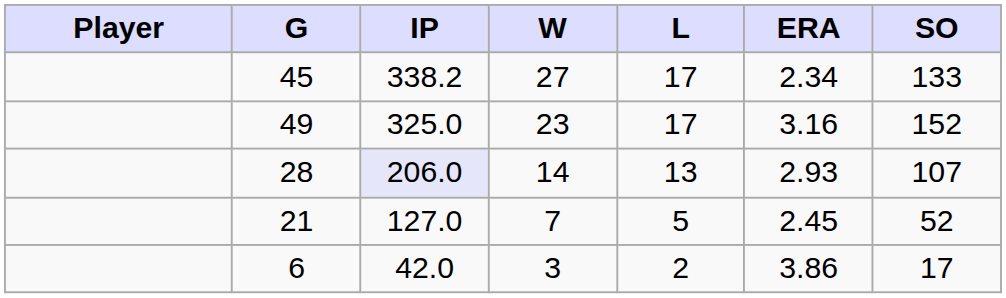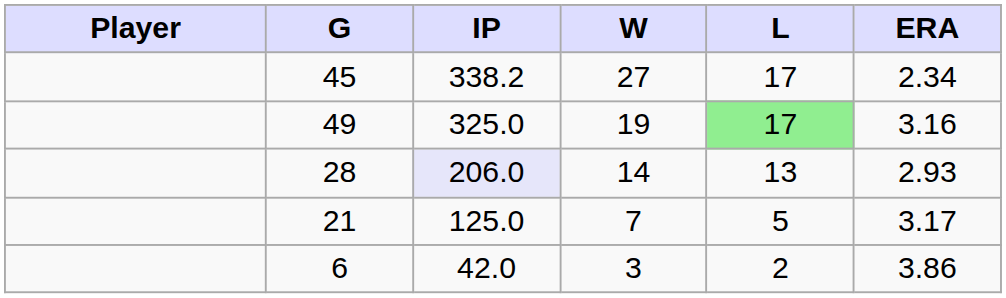- column: SO | 133 | 152 | 107 | 52 | 17
49 | W: 23 -> 19
49 | L: no background -> lightgreen background
21 | IP: 127.0 -> 125.0
21 | ERA: 2.45 -> 3.17
